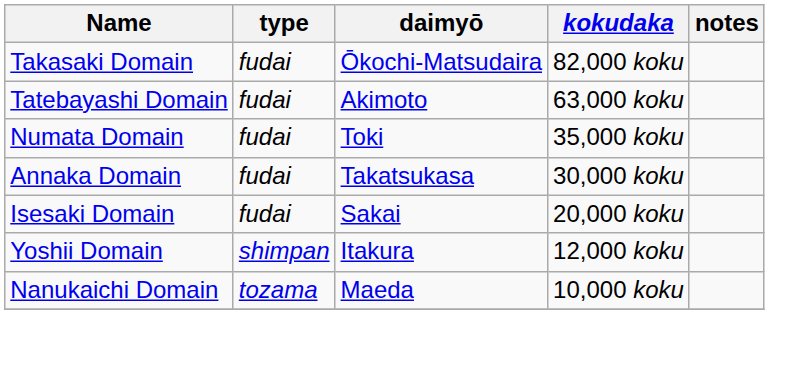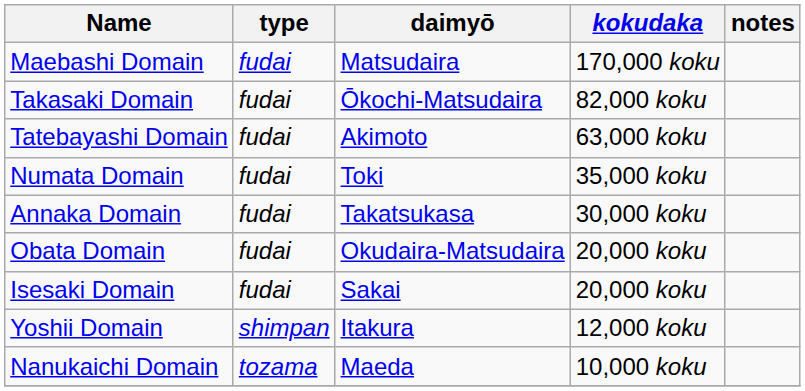+ row: Maebashi Domain | fudai | Matsudaira | 170,000 koku
+ row: Obata Domain | fudai | Okudaira-Matsudaira | 20,000 koku
